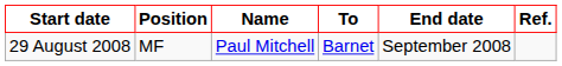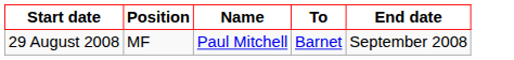- column: Ref.
